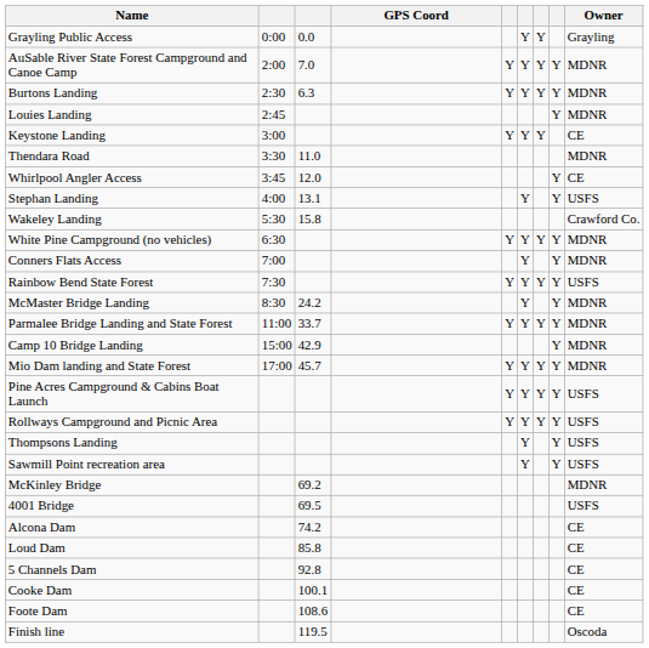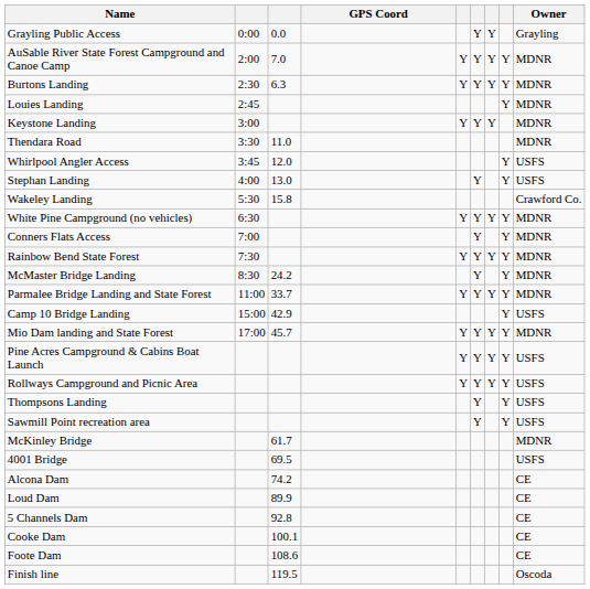Keystone Landing | Owner: CE -> MDNR
Whirlpool Angler Access | Owner: CE -> USFS
Stephan Landing | column 3: 13.1 -> 13.0
Rainbow Bend State Forest | Owner: USFS -> MDNR
Camp 10 Bridge Landing | Owner: MDNR -> USFS
McKinley Bridge | column 3: 69.2 -> 61.7
Loud Dam | column 3: 85.8 -> 89.9
